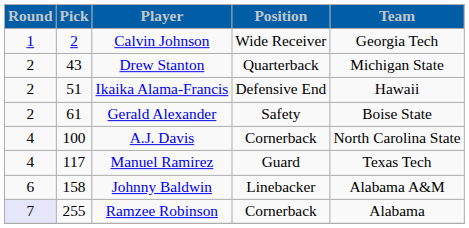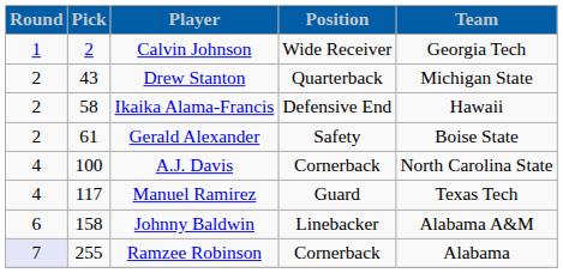Ikaika Alama-Francis | Pick: 51 -> 58
